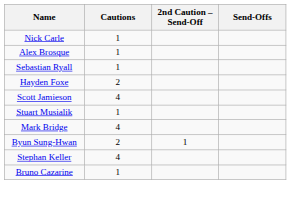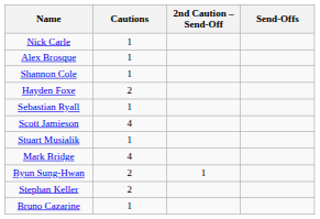+ row: Shannon Cole | 1
rows swapped: Sebastian Ryall <-> Hayden Foxe
Stephan Keller | Cautions: 4 -> 2
